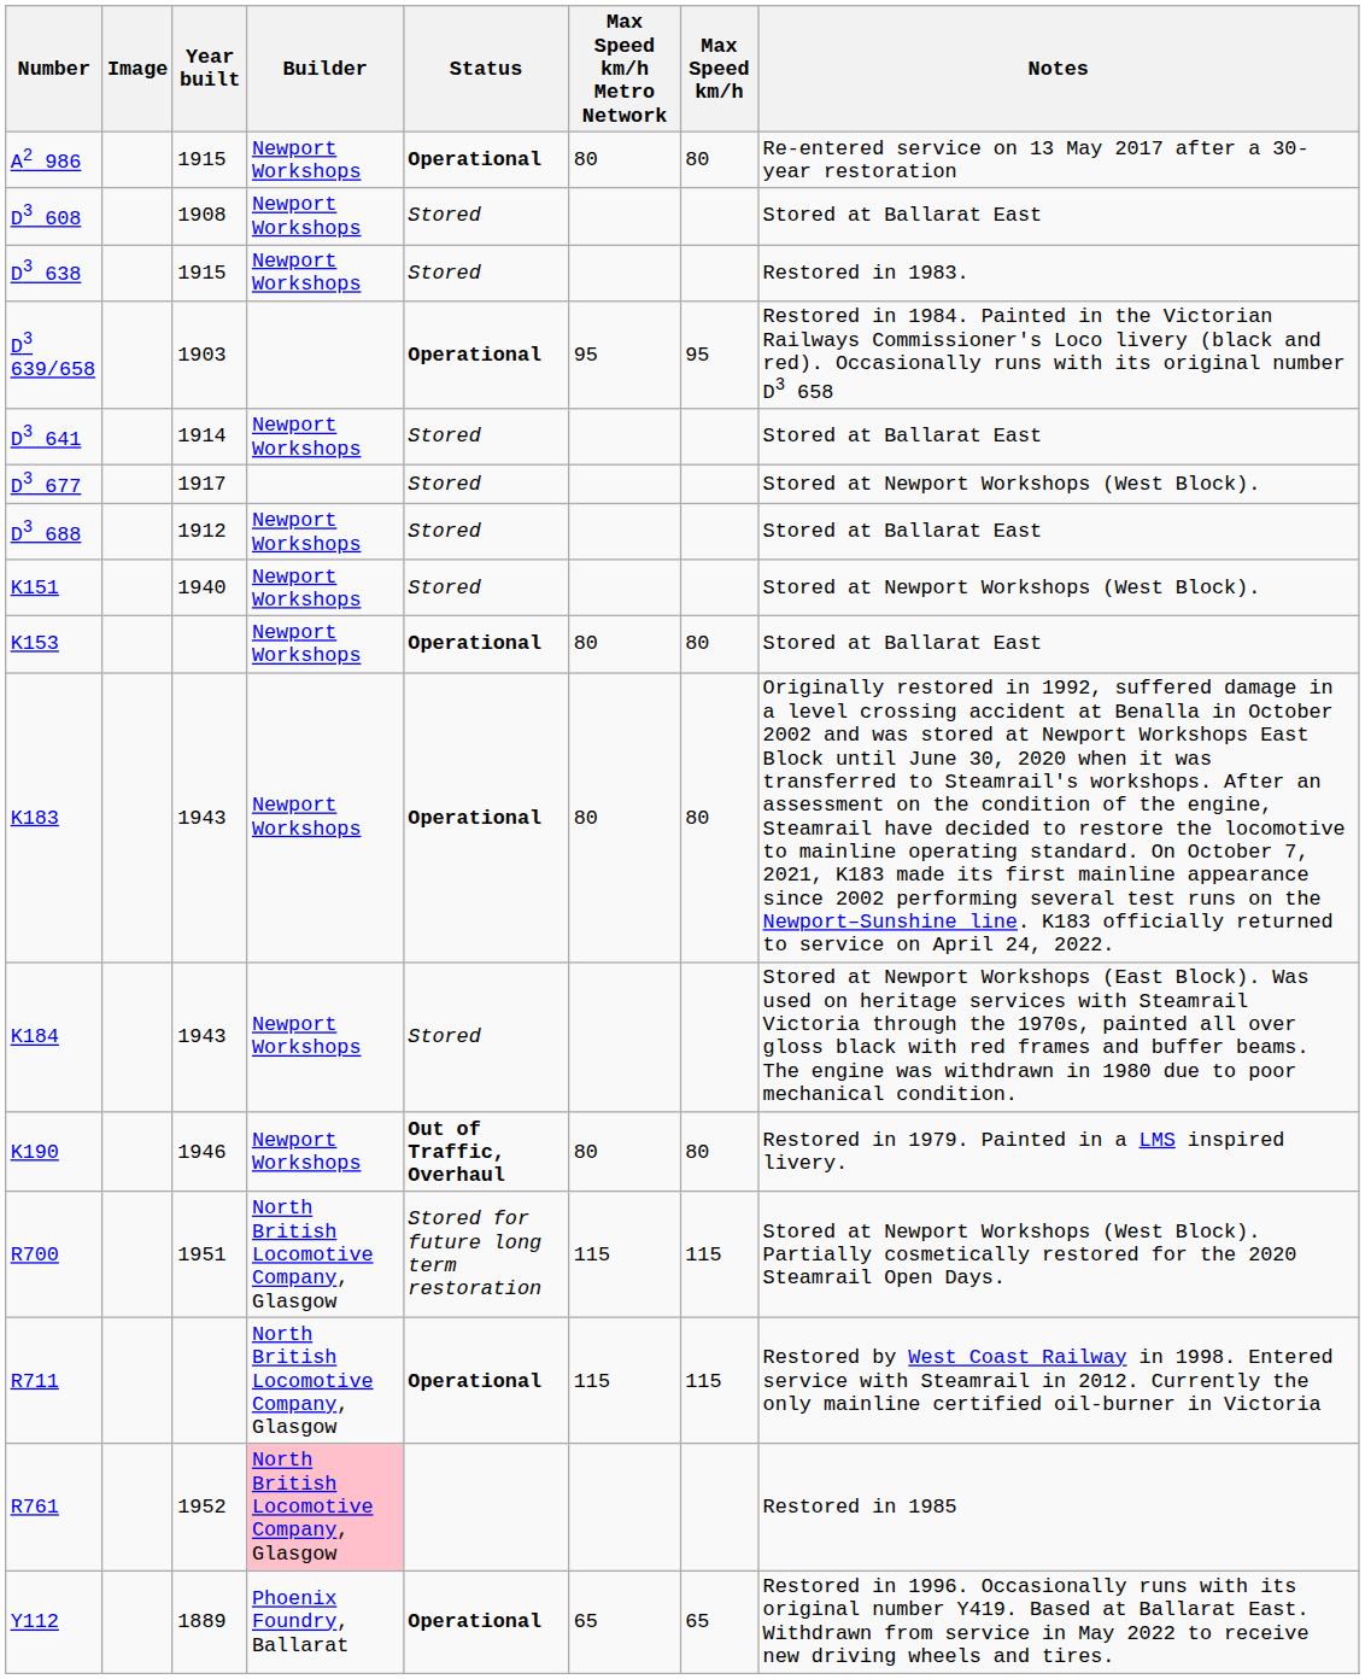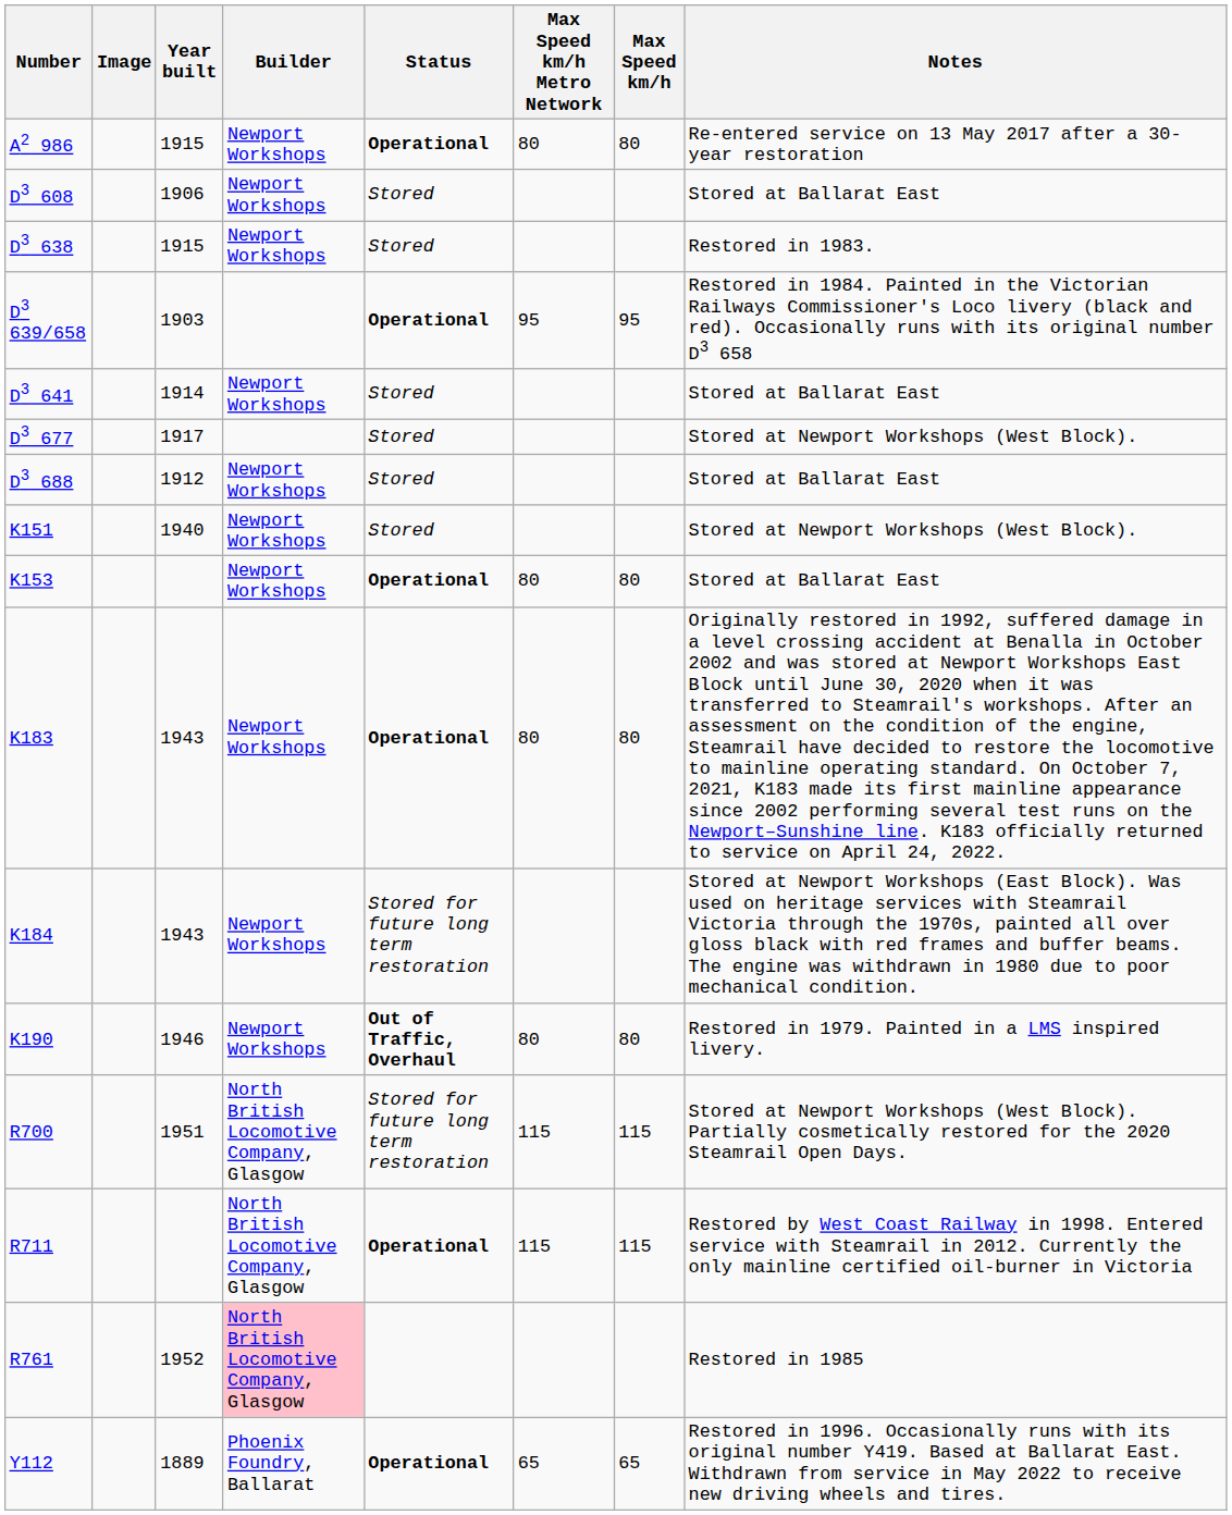D3 608 | Year built: 1908 -> 1906
K184 | Status: Stored -> Stored for future long term restoration
